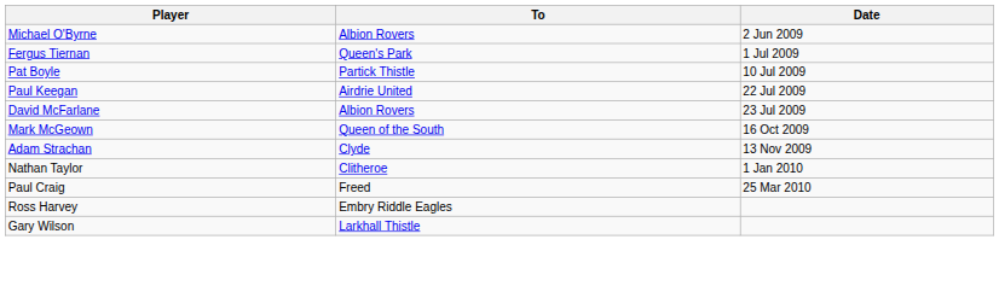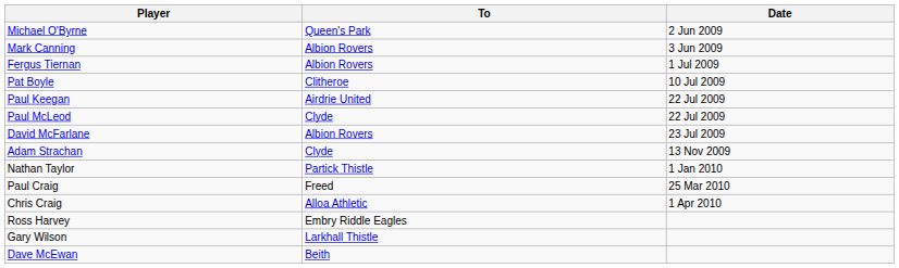Michael O'Byrne | To: Albion Rovers -> Queen's Park
+ row: Mark Canning | Albion Rovers | 3 Jun 2009
Fergus Tiernan | To: Queen's Park -> Albion Rovers
Pat Boyle | To: Partick Thistle -> Clitheroe
+ row: Paul McLeod | Clyde | 22 Jul 2009
- row: Mark McGeown | Queen of the South | 16 Oct 2009
Nathan Taylor | To: Clitheroe -> Partick Thistle
+ row: Chris Craig | Alloa Athletic | 1 Apr 2010
+ row: Dave McEwan | Beith
